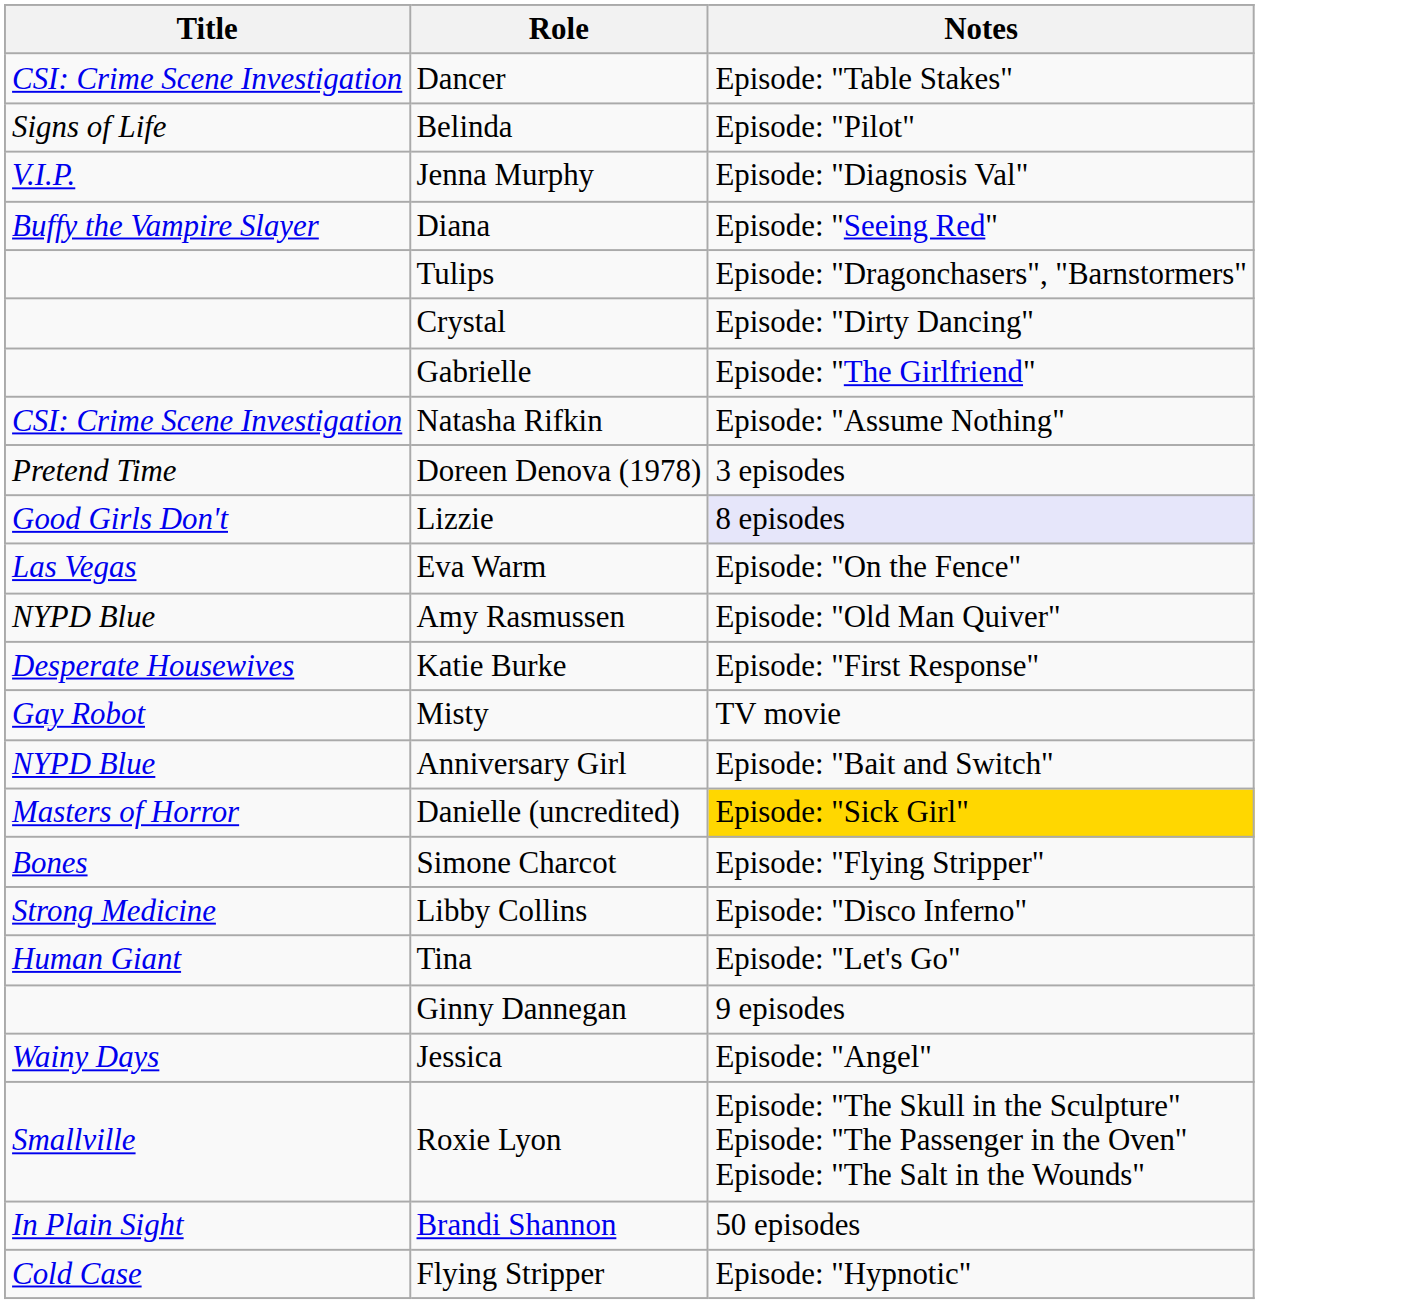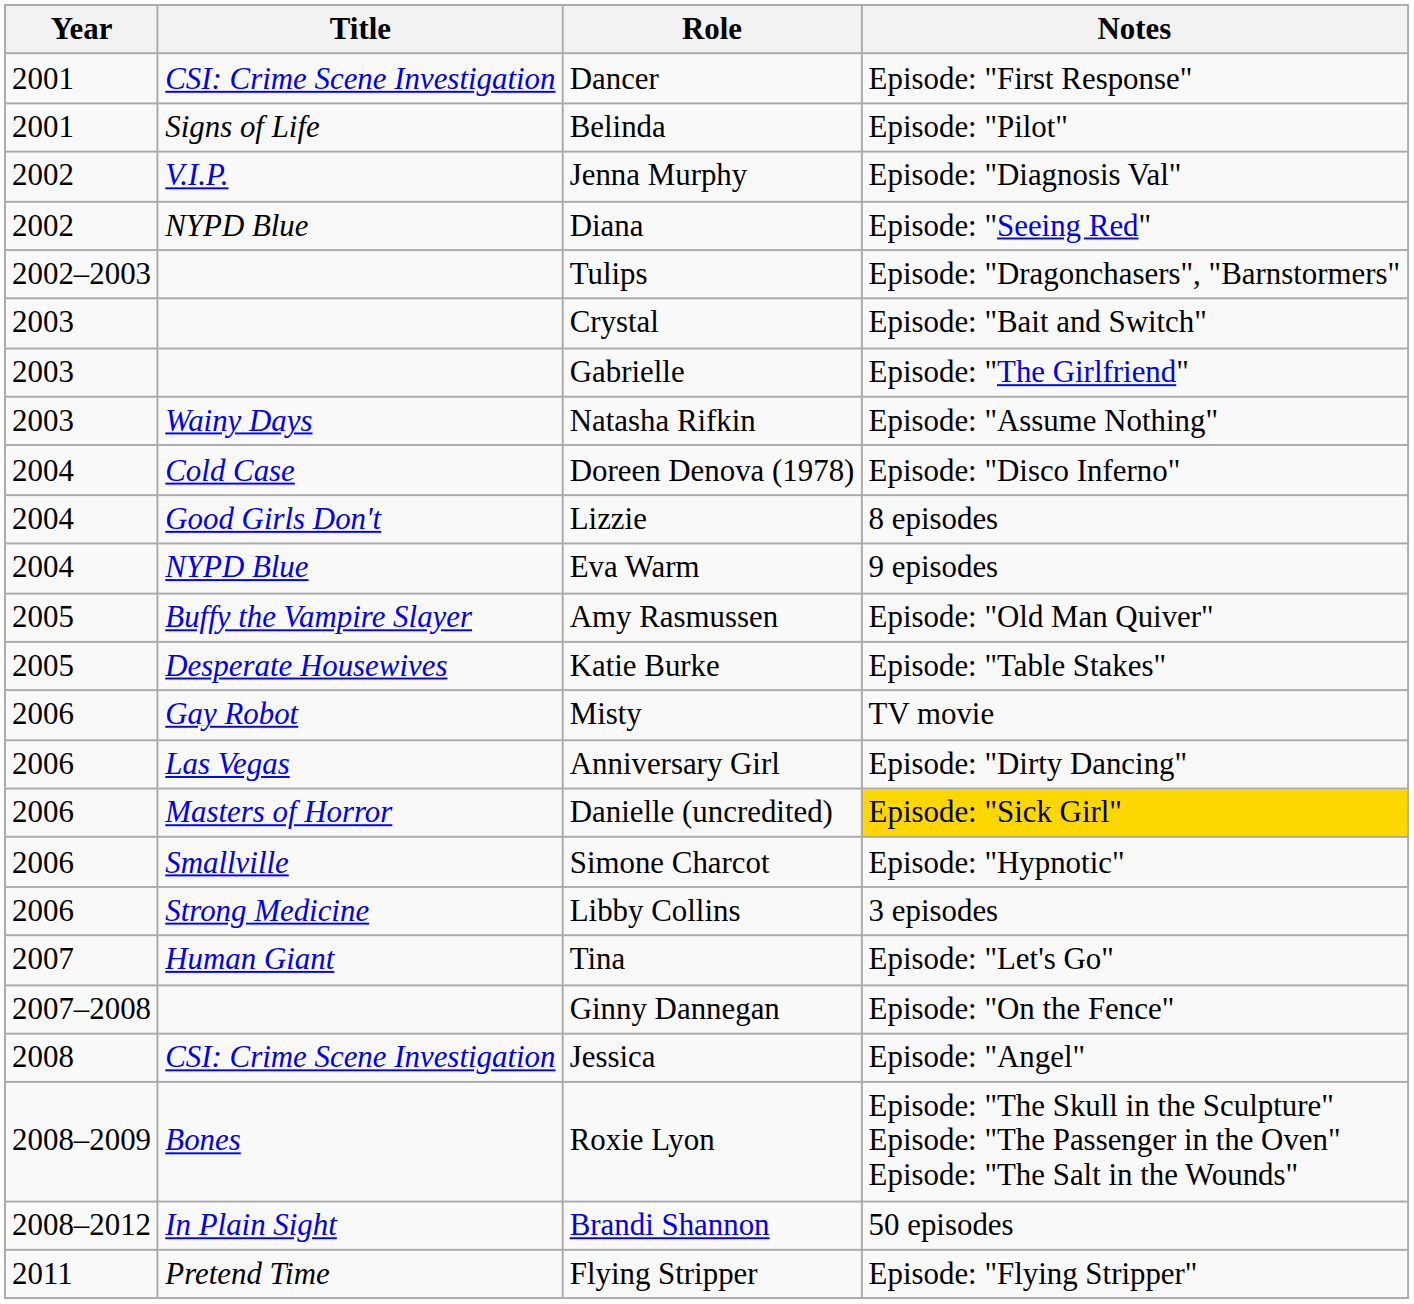+ column: Year | 2001 | 2001 | 2002 | 2002 | 2002–2003 | 2003 | 2003 | 2003 | 2004 | 2004 | 2004 | 2005 | 2005 | 2006 | 2006 | 2006 | 2006 | 2006 | 2007 | 2007–2008 | 2008 | 2008–2009 | 2008–2012 | 2011
Dancer | Notes: Episode: "Table Stakes" -> Episode: "First Response"
Diana | Title: Buffy the Vampire Slayer -> NYPD Blue
Crystal | Notes: Episode: "Dirty Dancing" -> Episode: "Bait and Switch"
Natasha Rifkin | Title: CSI: Crime Scene Investigation -> Wainy Days
Doreen Denova (1978) | Title: Pretend Time -> Cold Case
Doreen Denova (1978) | Notes: 3 episodes -> Episode: "Disco Inferno"
Lizzie | Notes: lavender background -> no background
Eva Warm | Title: Las Vegas -> NYPD Blue
Eva Warm | Notes: Episode: "On the Fence" -> 9 episodes
Amy Rasmussen | Title: NYPD Blue -> Buffy the Vampire Slayer
Katie Burke | Notes: Episode: "First Response" -> Episode: "Table Stakes"
Anniversary Girl | Title: NYPD Blue -> Las Vegas
Anniversary Girl | Notes: Episode: "Bait and Switch" -> Episode: "Dirty Dancing"
Simone Charcot | Title: Bones -> Smallville
Simone Charcot | Notes: Episode: "Flying Stripper" -> Episode: "Hypnotic"
Libby Collins | Notes: Episode: "Disco Inferno" -> 3 episodes
Ginny Dannegan | Notes: 9 episodes -> Episode: "On the Fence"
Jessica | Title: Wainy Days -> CSI: Crime Scene Investigation
Roxie Lyon | Title: Smallville -> Bones
Flying Stripper | Title: Cold Case -> Pretend Time
Flying Stripper | Notes: Episode: "Hypnotic" -> Episode: "Flying Stripper"
